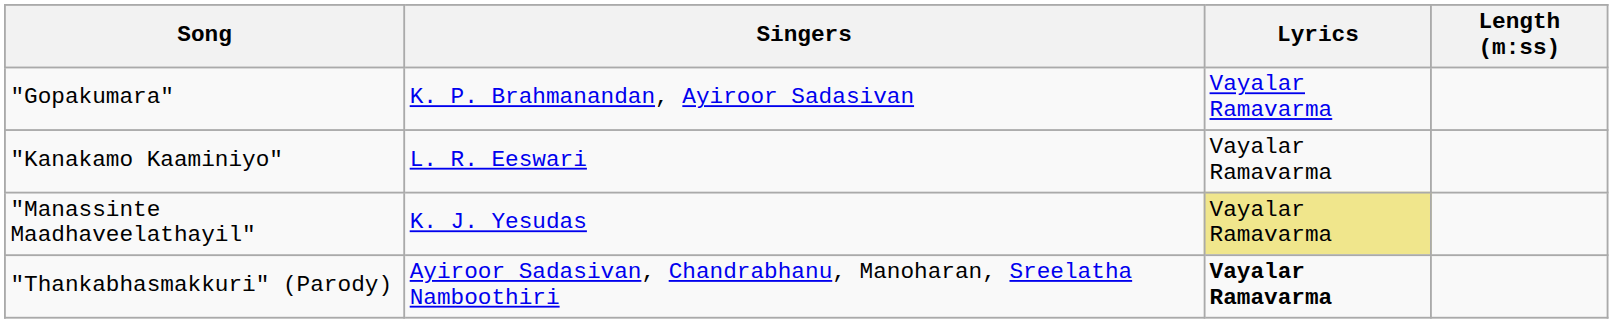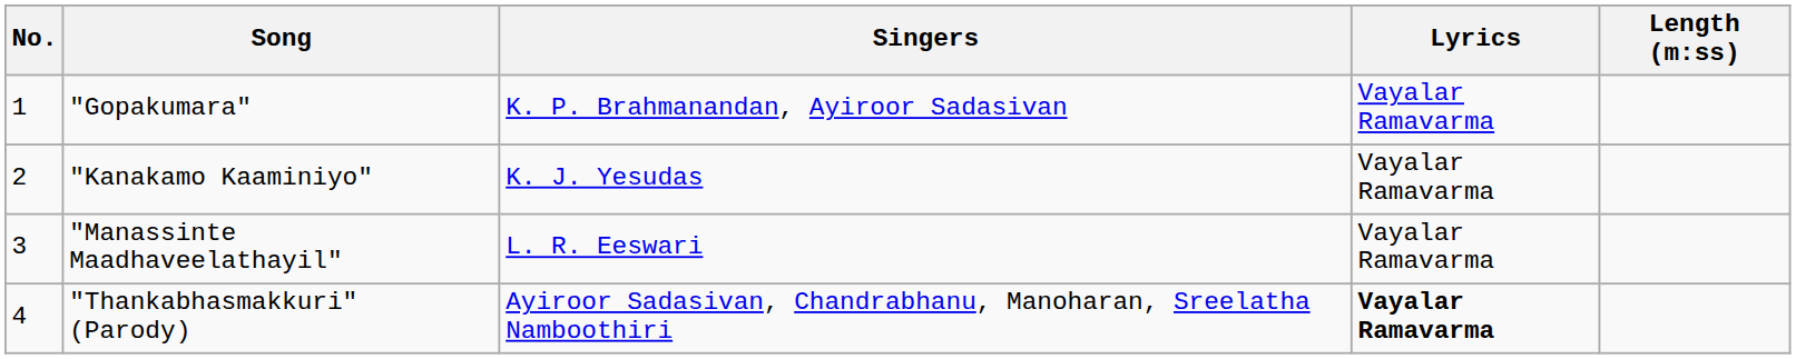+ column: No. | 1 | 2 | 3 | 4
"Kanakamo Kaaminiyo" | Singers: L. R. Eeswari -> K. J. Yesudas
"Manassinte Maadhaveelathayil" | Singers: K. J. Yesudas -> L. R. Eeswari
"Manassinte Maadhaveelathayil" | Lyrics: khaki background -> no background
